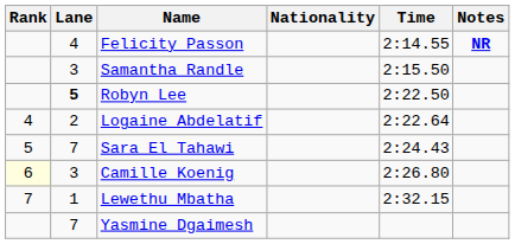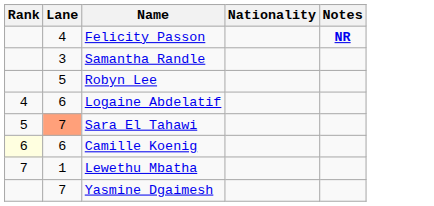- column: Time | 2:14.55 | 2:15.50 | 2:22.50 | 2:22.64 | 2:24.43 | 2:26.80 | 2:32.15
Robyn Lee | Lane: bold -> normal
Logaine Abdelatif | Lane: 2 -> 6
Sara El Tahawi | Lane: no background -> lightsalmon background
Camille Koenig | Lane: 3 -> 6
